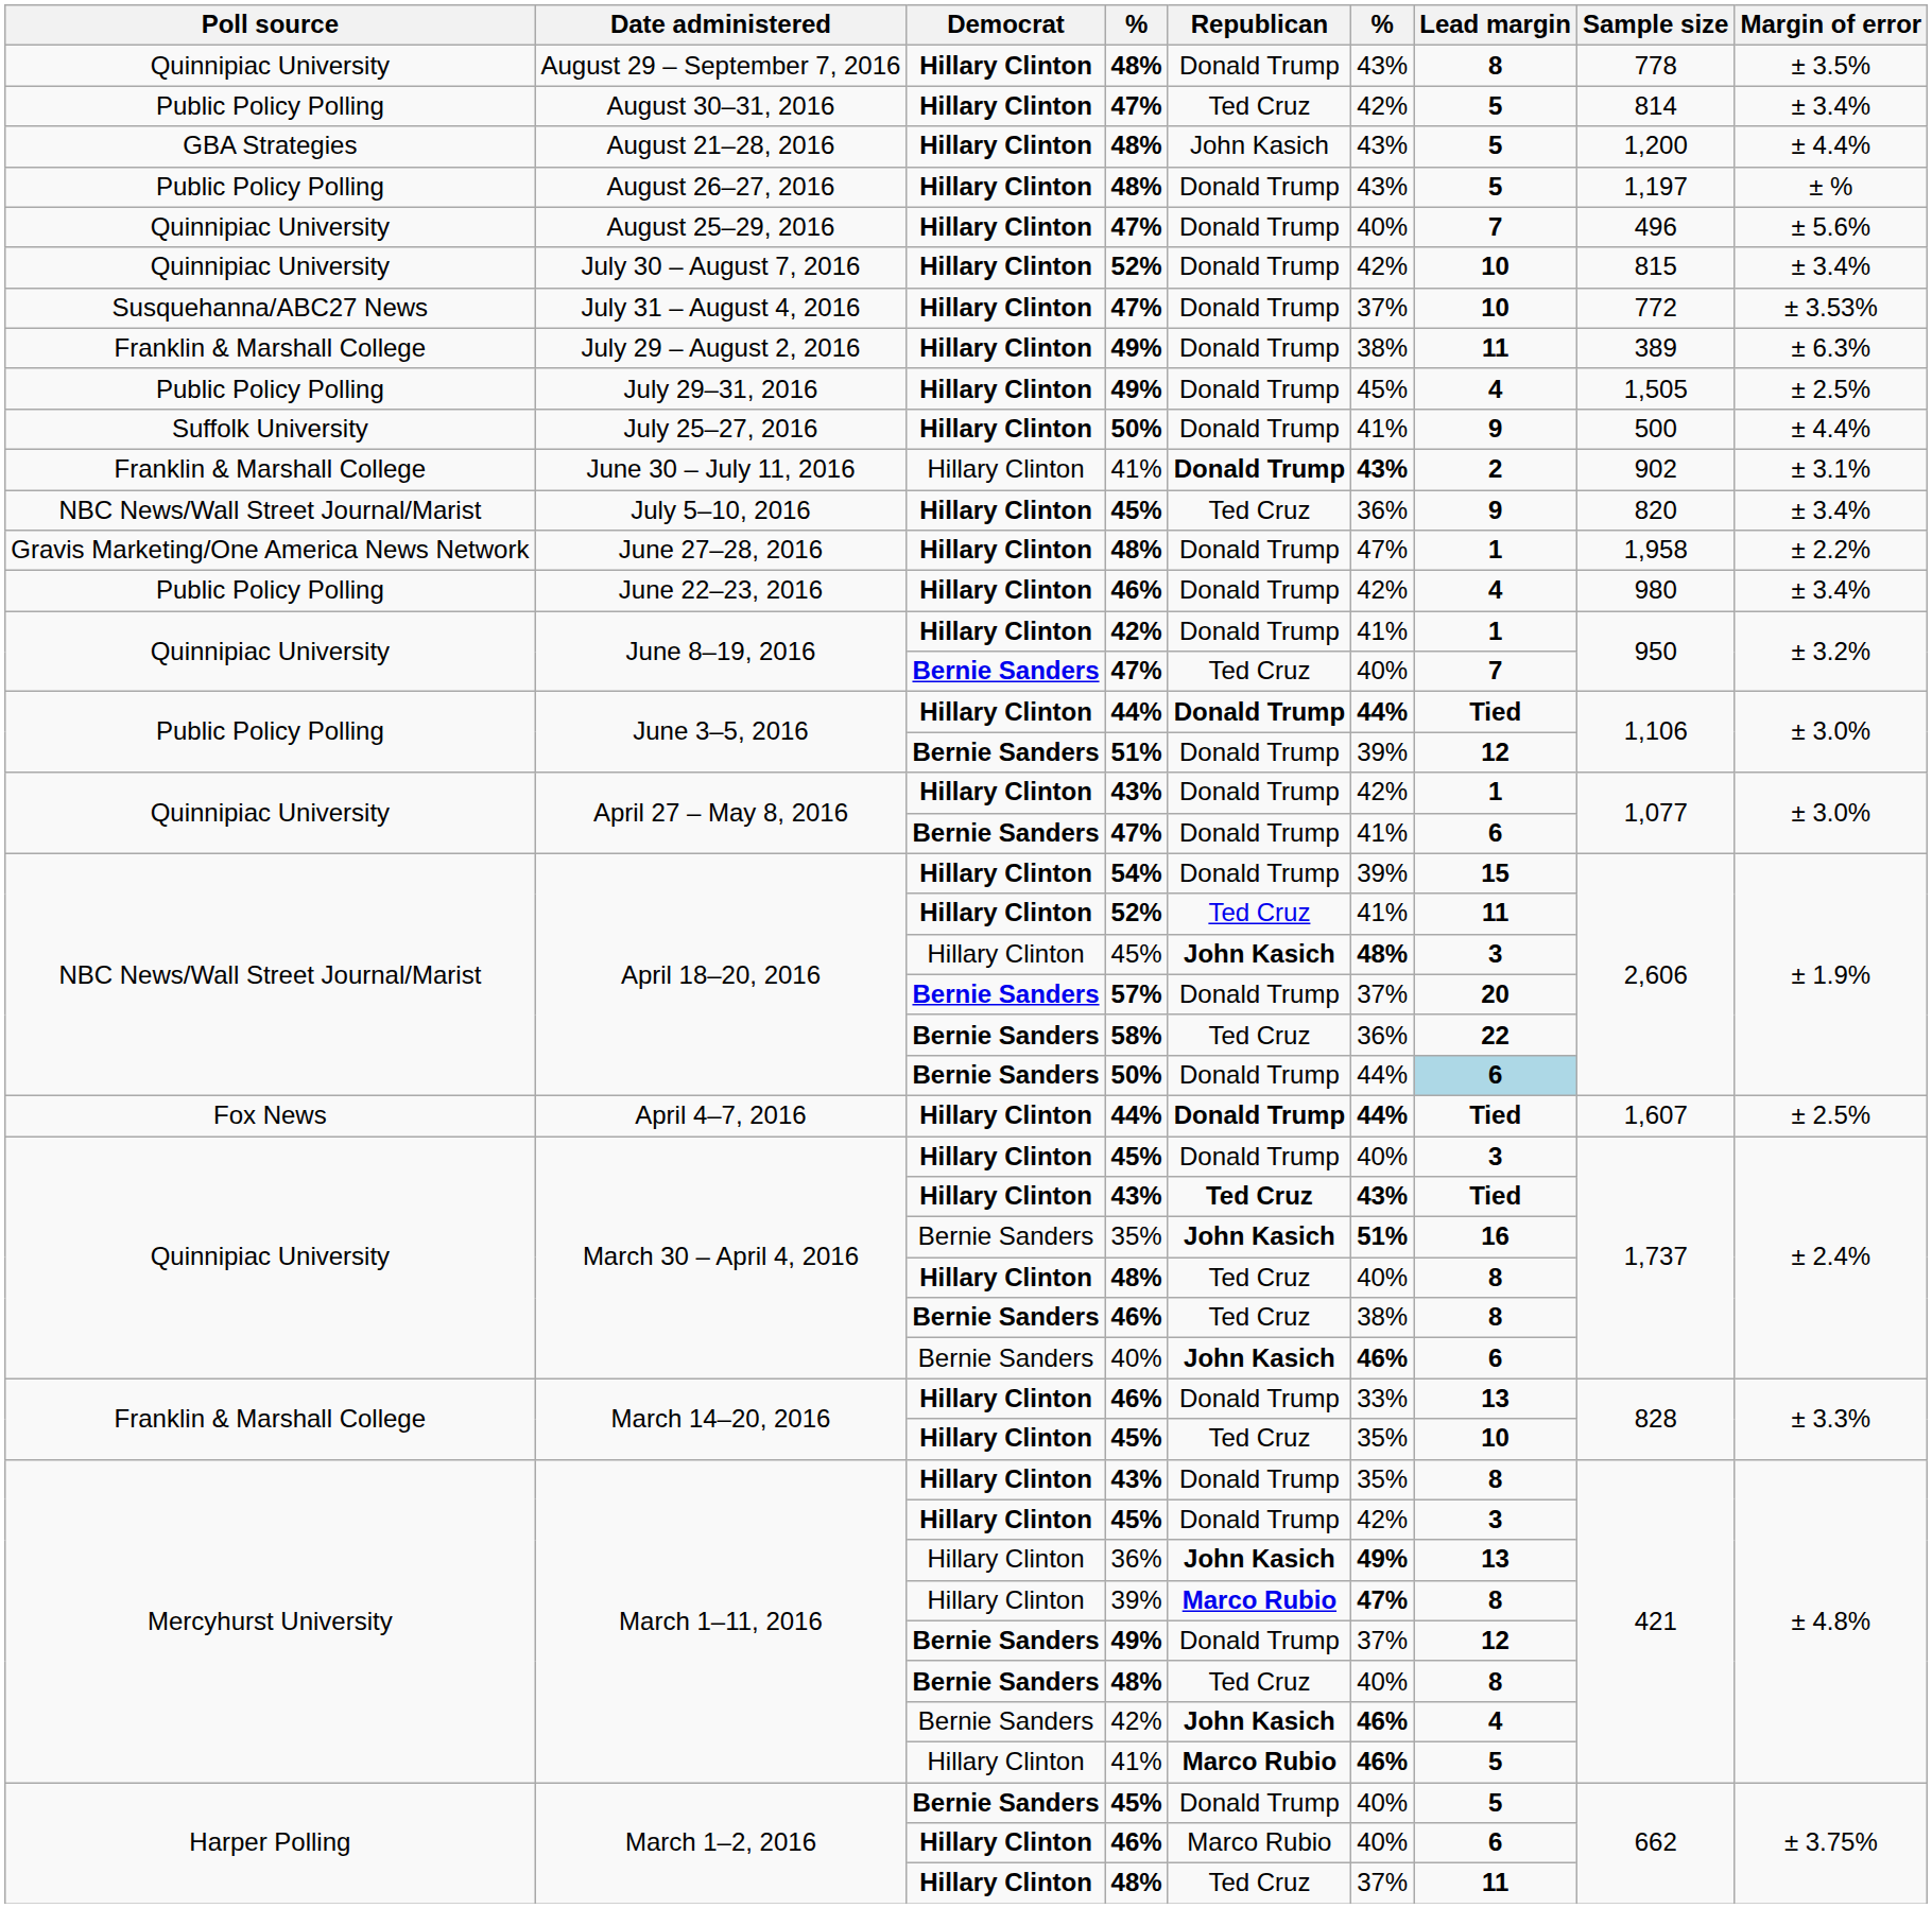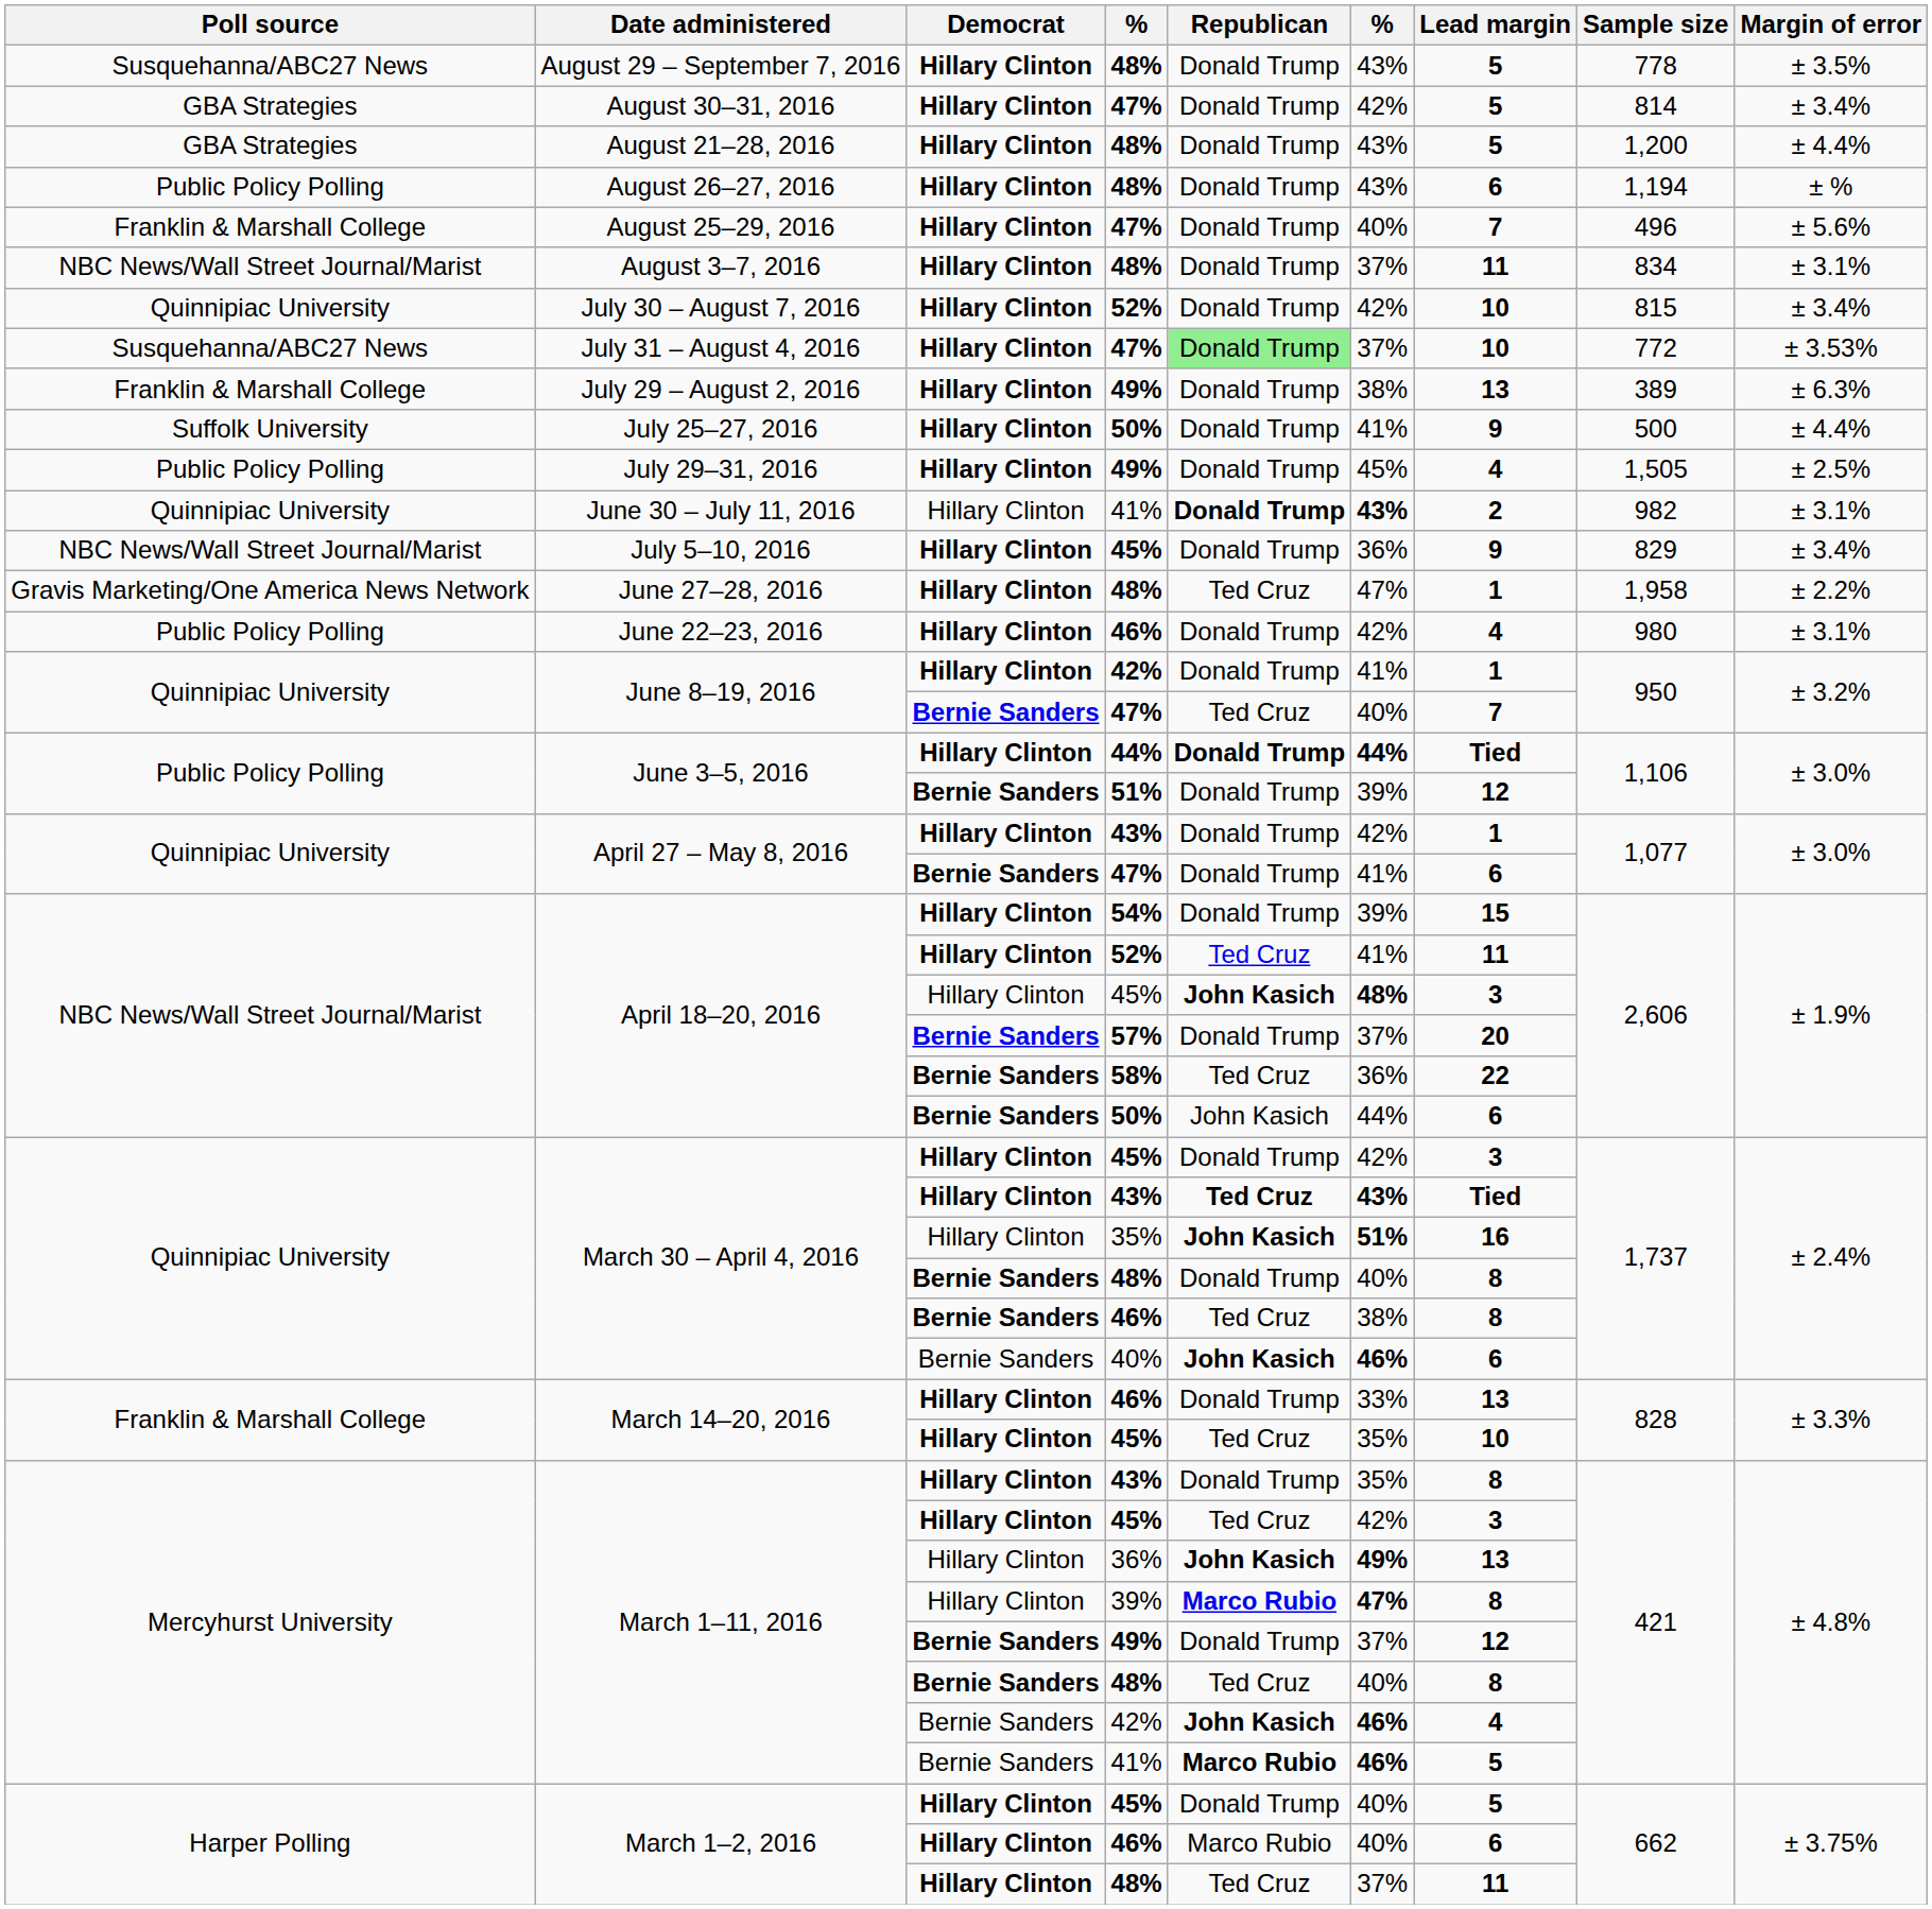August 29 – September 7, 2016 | Poll source: Quinnipiac University -> Susquehanna/ABC27 News
August 29 – September 7, 2016 | Lead margin: 8 -> 5
August 30–31, 2016 | Poll source: Public Policy Polling -> GBA Strategies
August 30–31, 2016 | Republican: Ted Cruz -> Donald Trump
August 21–28, 2016 | Republican: John Kasich -> Donald Trump
August 26–27, 2016 | Lead margin: 5 -> 6
August 26–27, 2016 | Sample size: 1,197 -> 1,194
August 25–29, 2016 | Poll source: Quinnipiac University -> Franklin & Marshall College
+ row: NBC News/Wall Street Journal/Marist | August 3–7, 2016 | Hillary Clinton | 48% | Donald Trump | 37% | 11 | 834 | ± 3.1%
July 31 – August 4, 2016 | Republican: no background -> lightgreen background
July 29 – August 2, 2016 | Lead margin: 11 -> 13
rows swapped: July 29–31, 2016 <-> July 25–27, 2016
June 30 – July 11, 2016 | Poll source: Franklin & Marshall College -> Quinnipiac University
June 30 – July 11, 2016 | Sample size: 902 -> 982
July 5–10, 2016 | Republican: Ted Cruz -> Donald Trump
July 5–10, 2016 | Sample size: 820 -> 829
June 27–28, 2016 | Republican: Donald Trump -> Ted Cruz
June 22–23, 2016 | Margin of error: ± 3.4% -> ± 3.1%
April 18–20, 2016 / 50% | Republican: Donald Trump -> John Kasich
April 18–20, 2016 / 50% | Lead margin: lightblue background -> no background
- row: Fox News | April 4–7, 2016 | Hillary Clinton | 44% | Donald Trump | 44% | Tied | 1,607 | ± 2.5%
March 30 – April 4, 2016 / 45% | column 6: 40% -> 42%
March 30 – April 4, 2016 / 35% | Democrat: Bernie Sanders -> Hillary Clinton
March 30 – April 4, 2016 / 48% | Democrat: Hillary Clinton -> Bernie Sanders
March 30 – April 4, 2016 / 48% | Republican: Ted Cruz -> Donald Trump
March 1–11, 2016 / 45% | Republican: Donald Trump -> Ted Cruz
March 1–11, 2016 / 41% | Democrat: Hillary Clinton -> Bernie Sanders
March 1–2, 2016 / 45% | Democrat: Bernie Sanders -> Hillary Clinton
